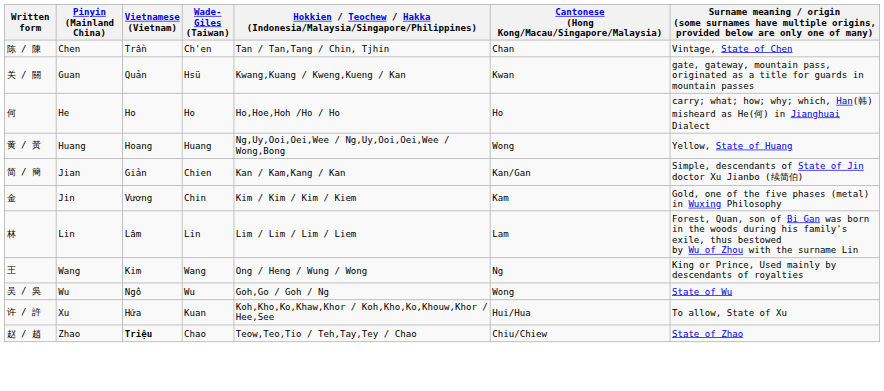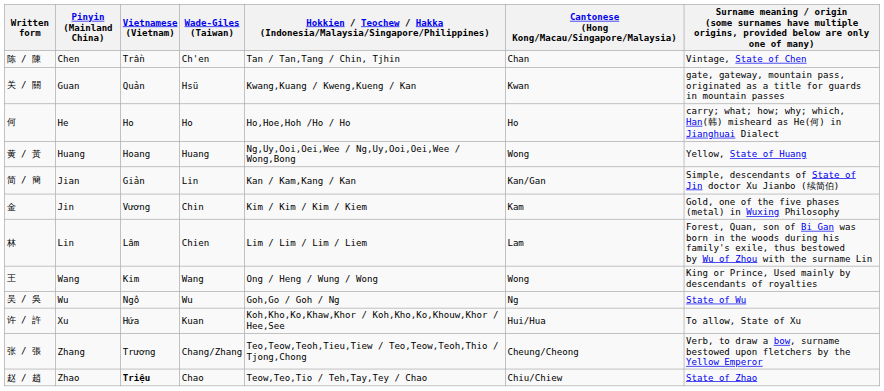简 / 簡 | Wade-Giles (Taiwan): Chien -> Lin
林 | Wade-Giles (Taiwan): Lin -> Chien
王 | Cantonese (Hong Kong/Macau/Singapore/Malaysia): Ng -> Wong
吴 / 吳 | Cantonese (Hong Kong/Macau/Singapore/Malaysia): Wong -> Ng
+ row: 张 / 張 | Zhang | Trương | Chang/Zhang | Teo,Teow,Teoh,Tieu,Tiew / Teo,Teow,Teoh,Thio / Tjong,Chong | Cheung/Cheong | Verb, to draw a bow, surname bestowed upon fletchers by the Yellow Emperor
